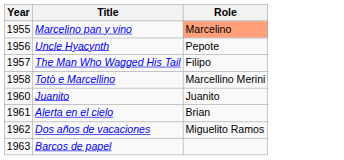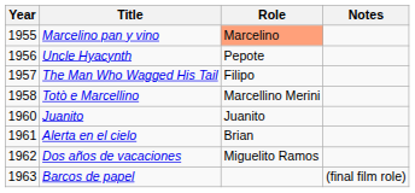+ column: Notes | (final film role)
